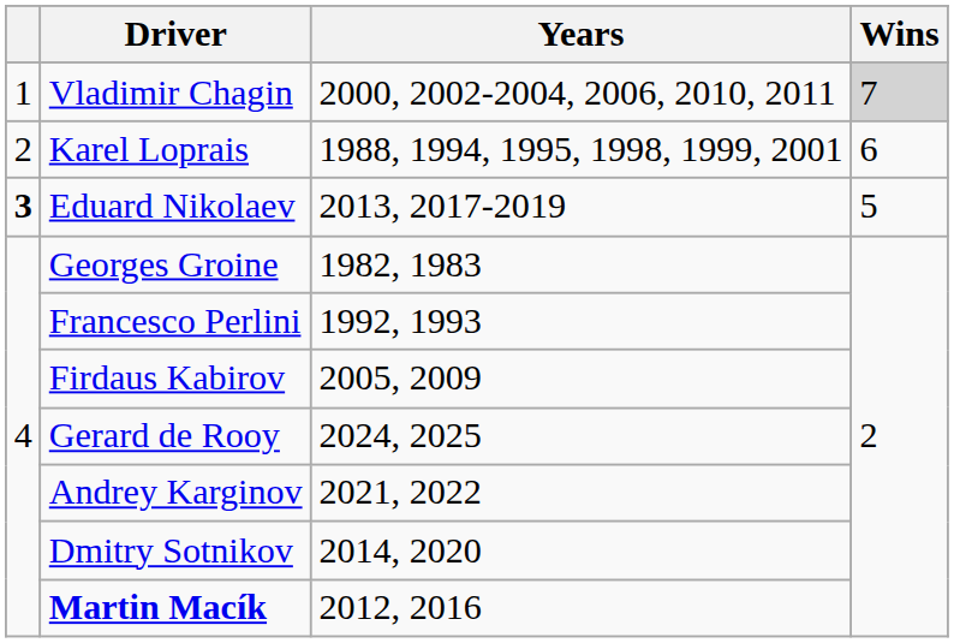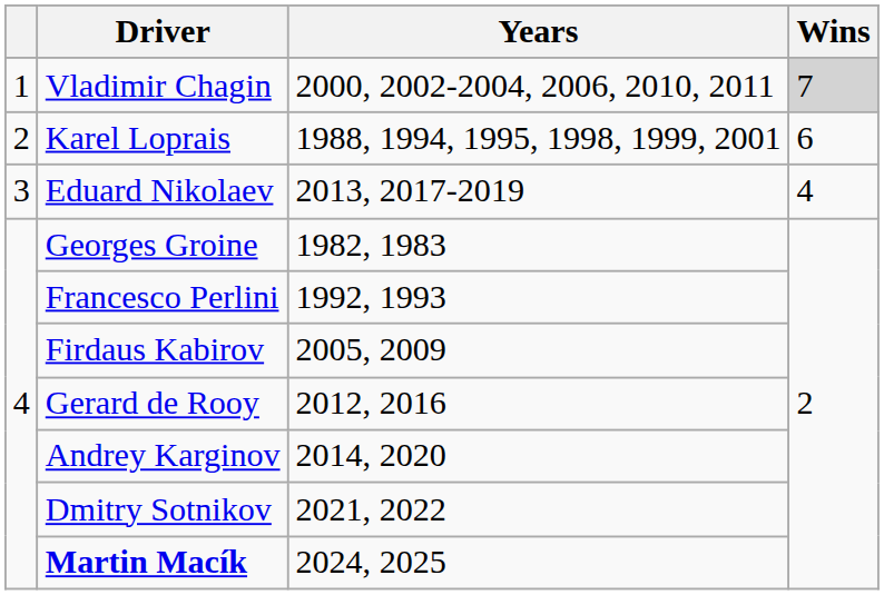Eduard Nikolaev | column 1: bold -> normal
Eduard Nikolaev | Wins: 5 -> 4
Gerard de Rooy | Years: 2024, 2025 -> 2012, 2016
Andrey Karginov | Years: 2021, 2022 -> 2014, 2020
Dmitry Sotnikov | Years: 2014, 2020 -> 2021, 2022
Martin Macík | Years: 2012, 2016 -> 2024, 2025
